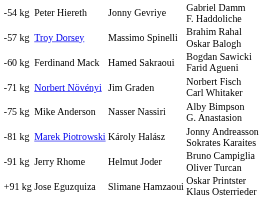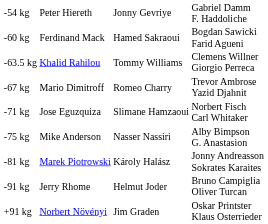- row: -57 kg | Troy Dorsey | Massimo Spinelli | Brahim Rahal Oskar Balogh
+ row: -63.5 kg | Khalid Rahilou | Tommy Williams | Clemens Willner Giorgio Perreca
+ row: -67 kg | Mario Dimitroff | Romeo Charry | Trevor Ambrose Yazid Djahnit
-71 kg | column 2: Norbert Növényi -> Jose Eguzquiza
-71 kg | column 3: Jim Graden -> Slimane Hamzaoui
+91 kg | column 2: Jose Eguzquiza -> Norbert Növényi
+91 kg | column 3: Slimane Hamzaoui -> Jim Graden
